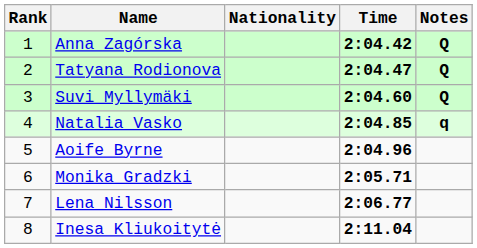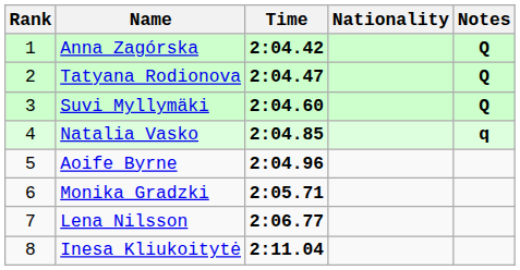columns swapped: Nationality <-> Time
